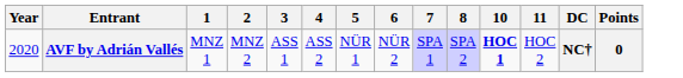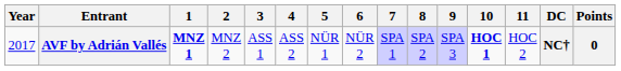+ column: 9 | SPA 3
AVF by Adrián Vallés | Year: 2020 -> 2017
AVF by Adrián Vallés | 1: normal -> bold
